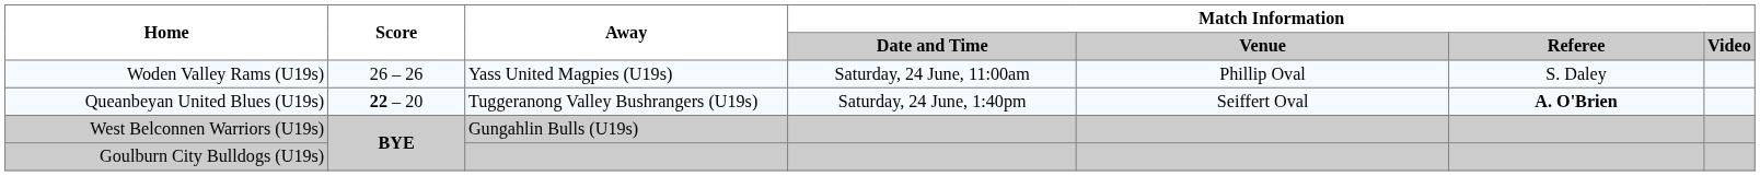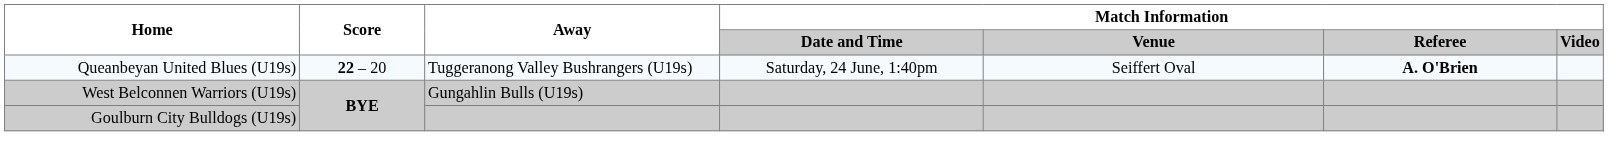- row: Woden Valley Rams (U19s) | 26 – 26 | Yass United Magpies (U19s) | Saturday, 24 June, 11:00am | Phillip Oval | S. Daley
